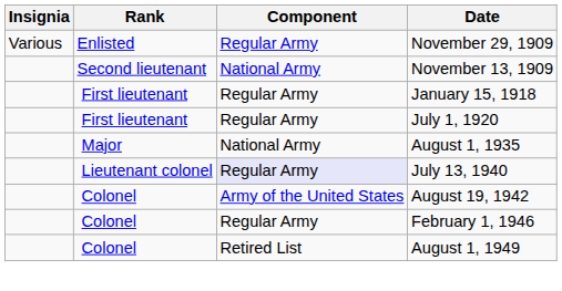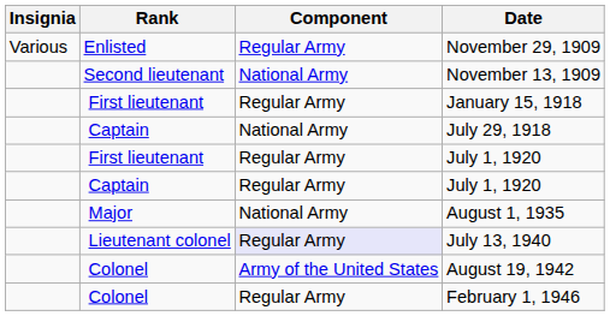+ row: Captain | National Army | July 29, 1918
+ row: Captain | Regular Army | July 1, 1920
- row: Colonel | Retired List | August 1, 1949
